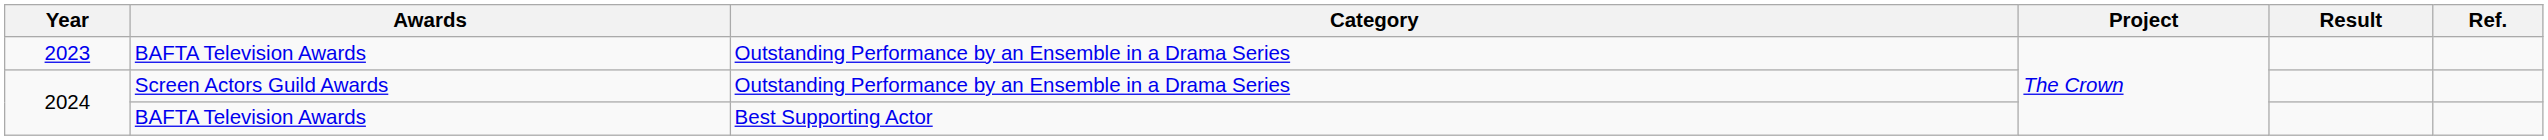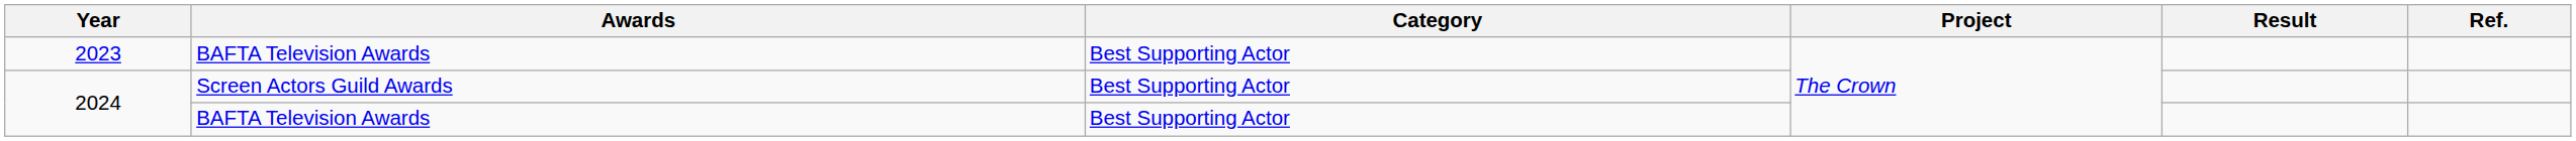2023 | Category: Outstanding Performance by an Ensemble in a Drama Series -> Best Supporting Actor
2024 / Screen Actors Guild Awards | Category: Outstanding Performance by an Ensemble in a Drama Series -> Best Supporting Actor
